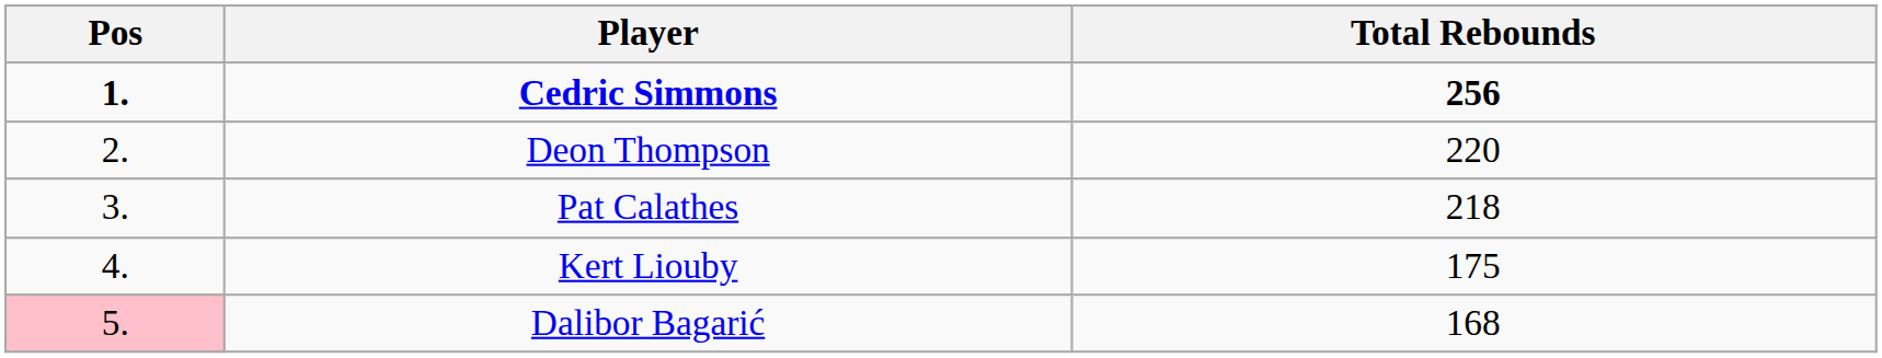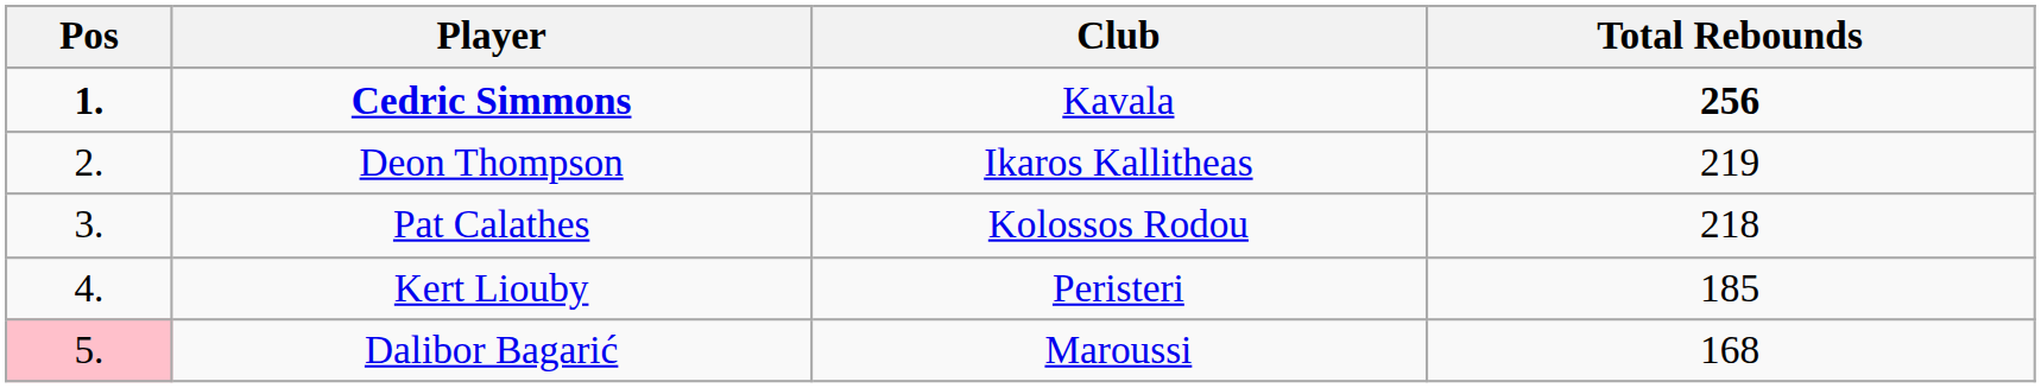+ column: Club | Kavala | Ikaros Kallitheas | Kolossos Rodou | Peristeri | Maroussi
Deon Thompson | Total Rebounds: 220 -> 219
Kert Liouby | Total Rebounds: 175 -> 185
